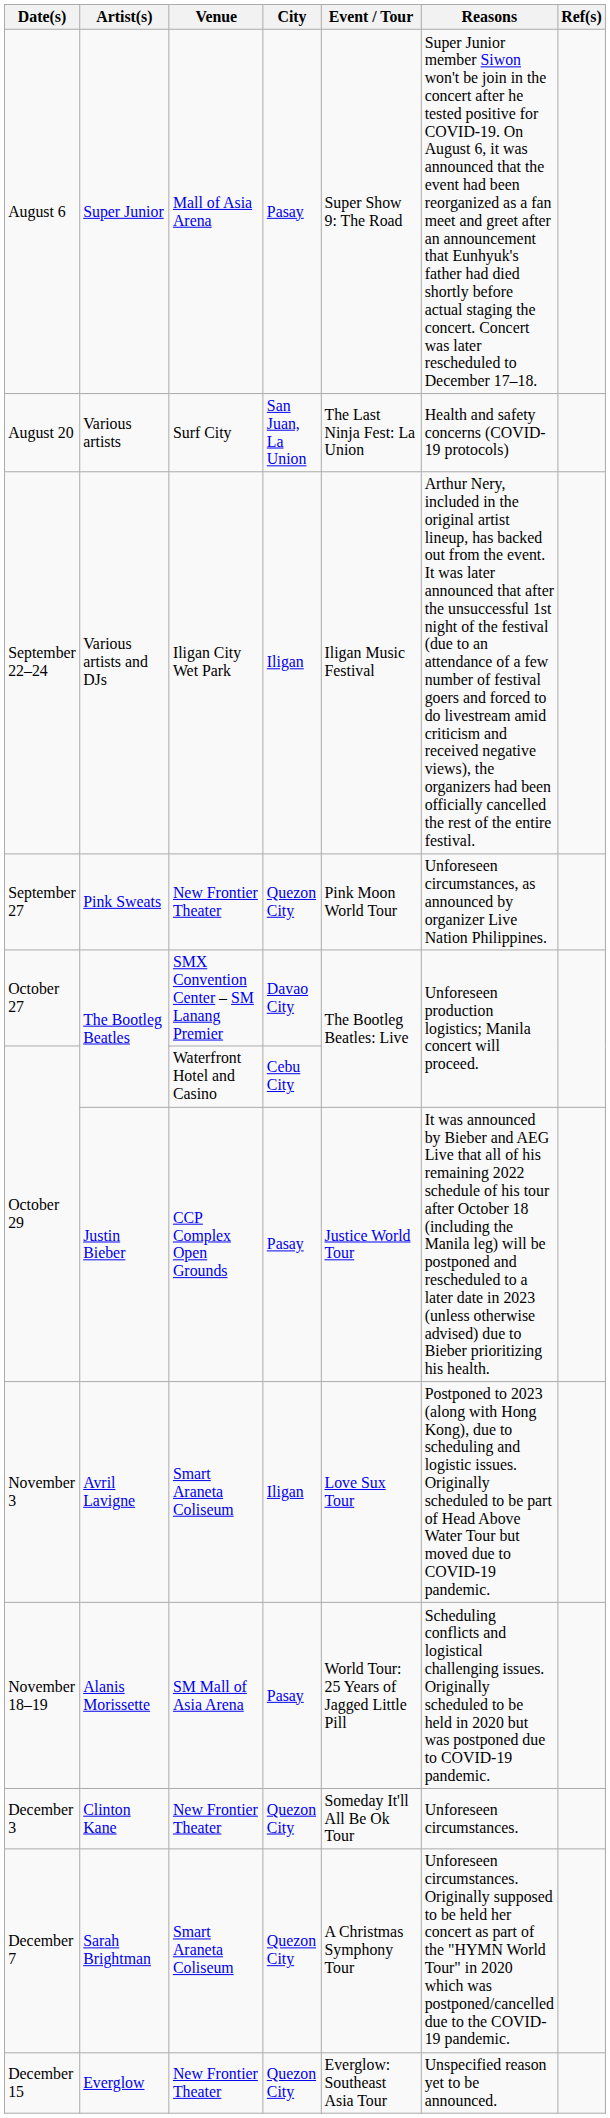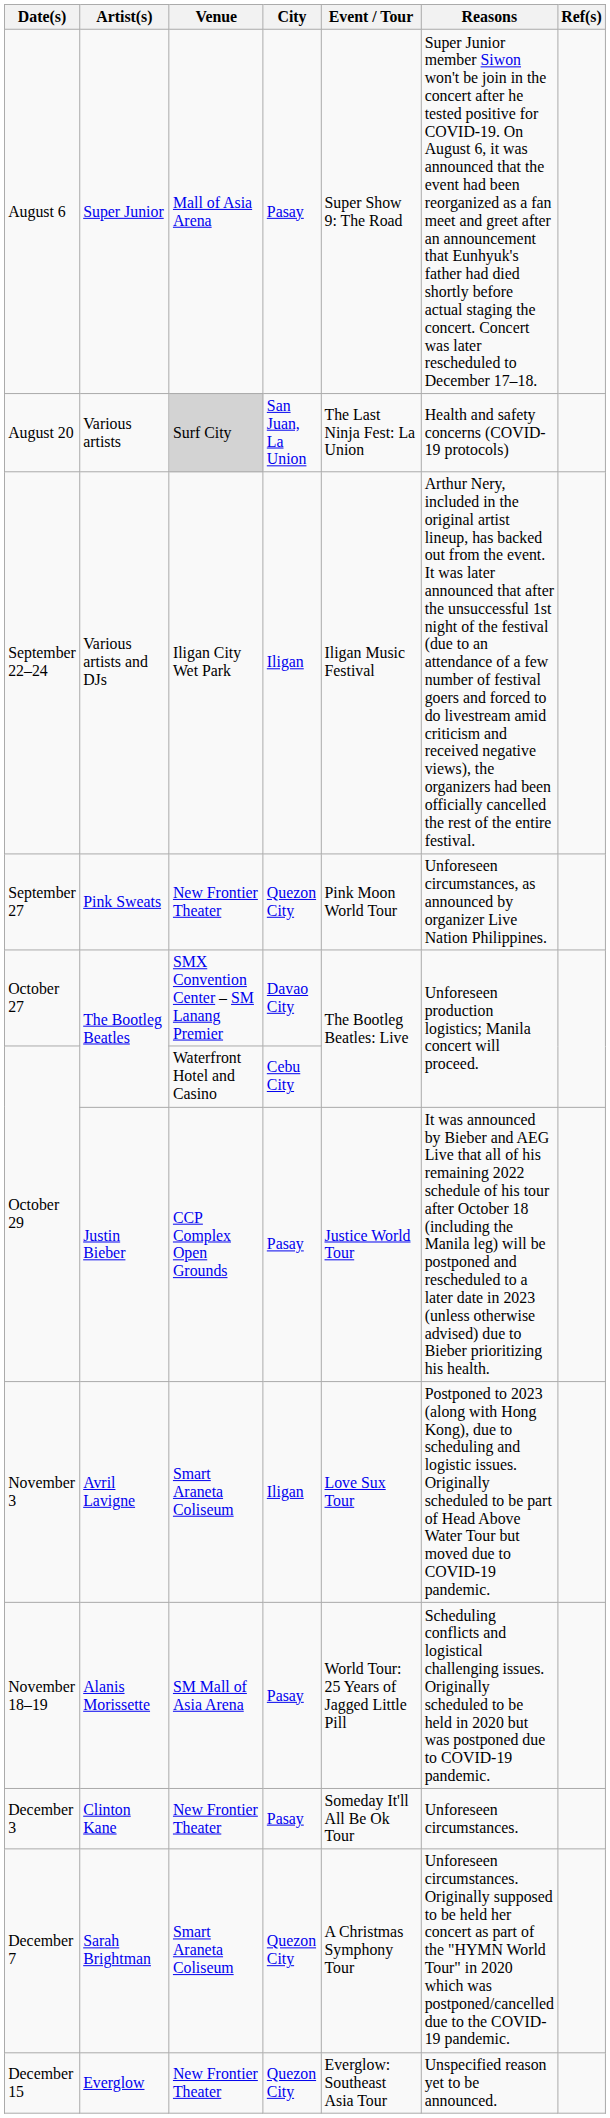August 20 | Venue: no background -> lightgrey background
December 3 | City: Quezon City -> Pasay
